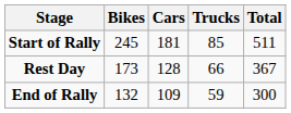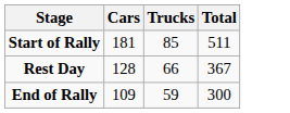- column: Bikes | 245 | 173 | 132
